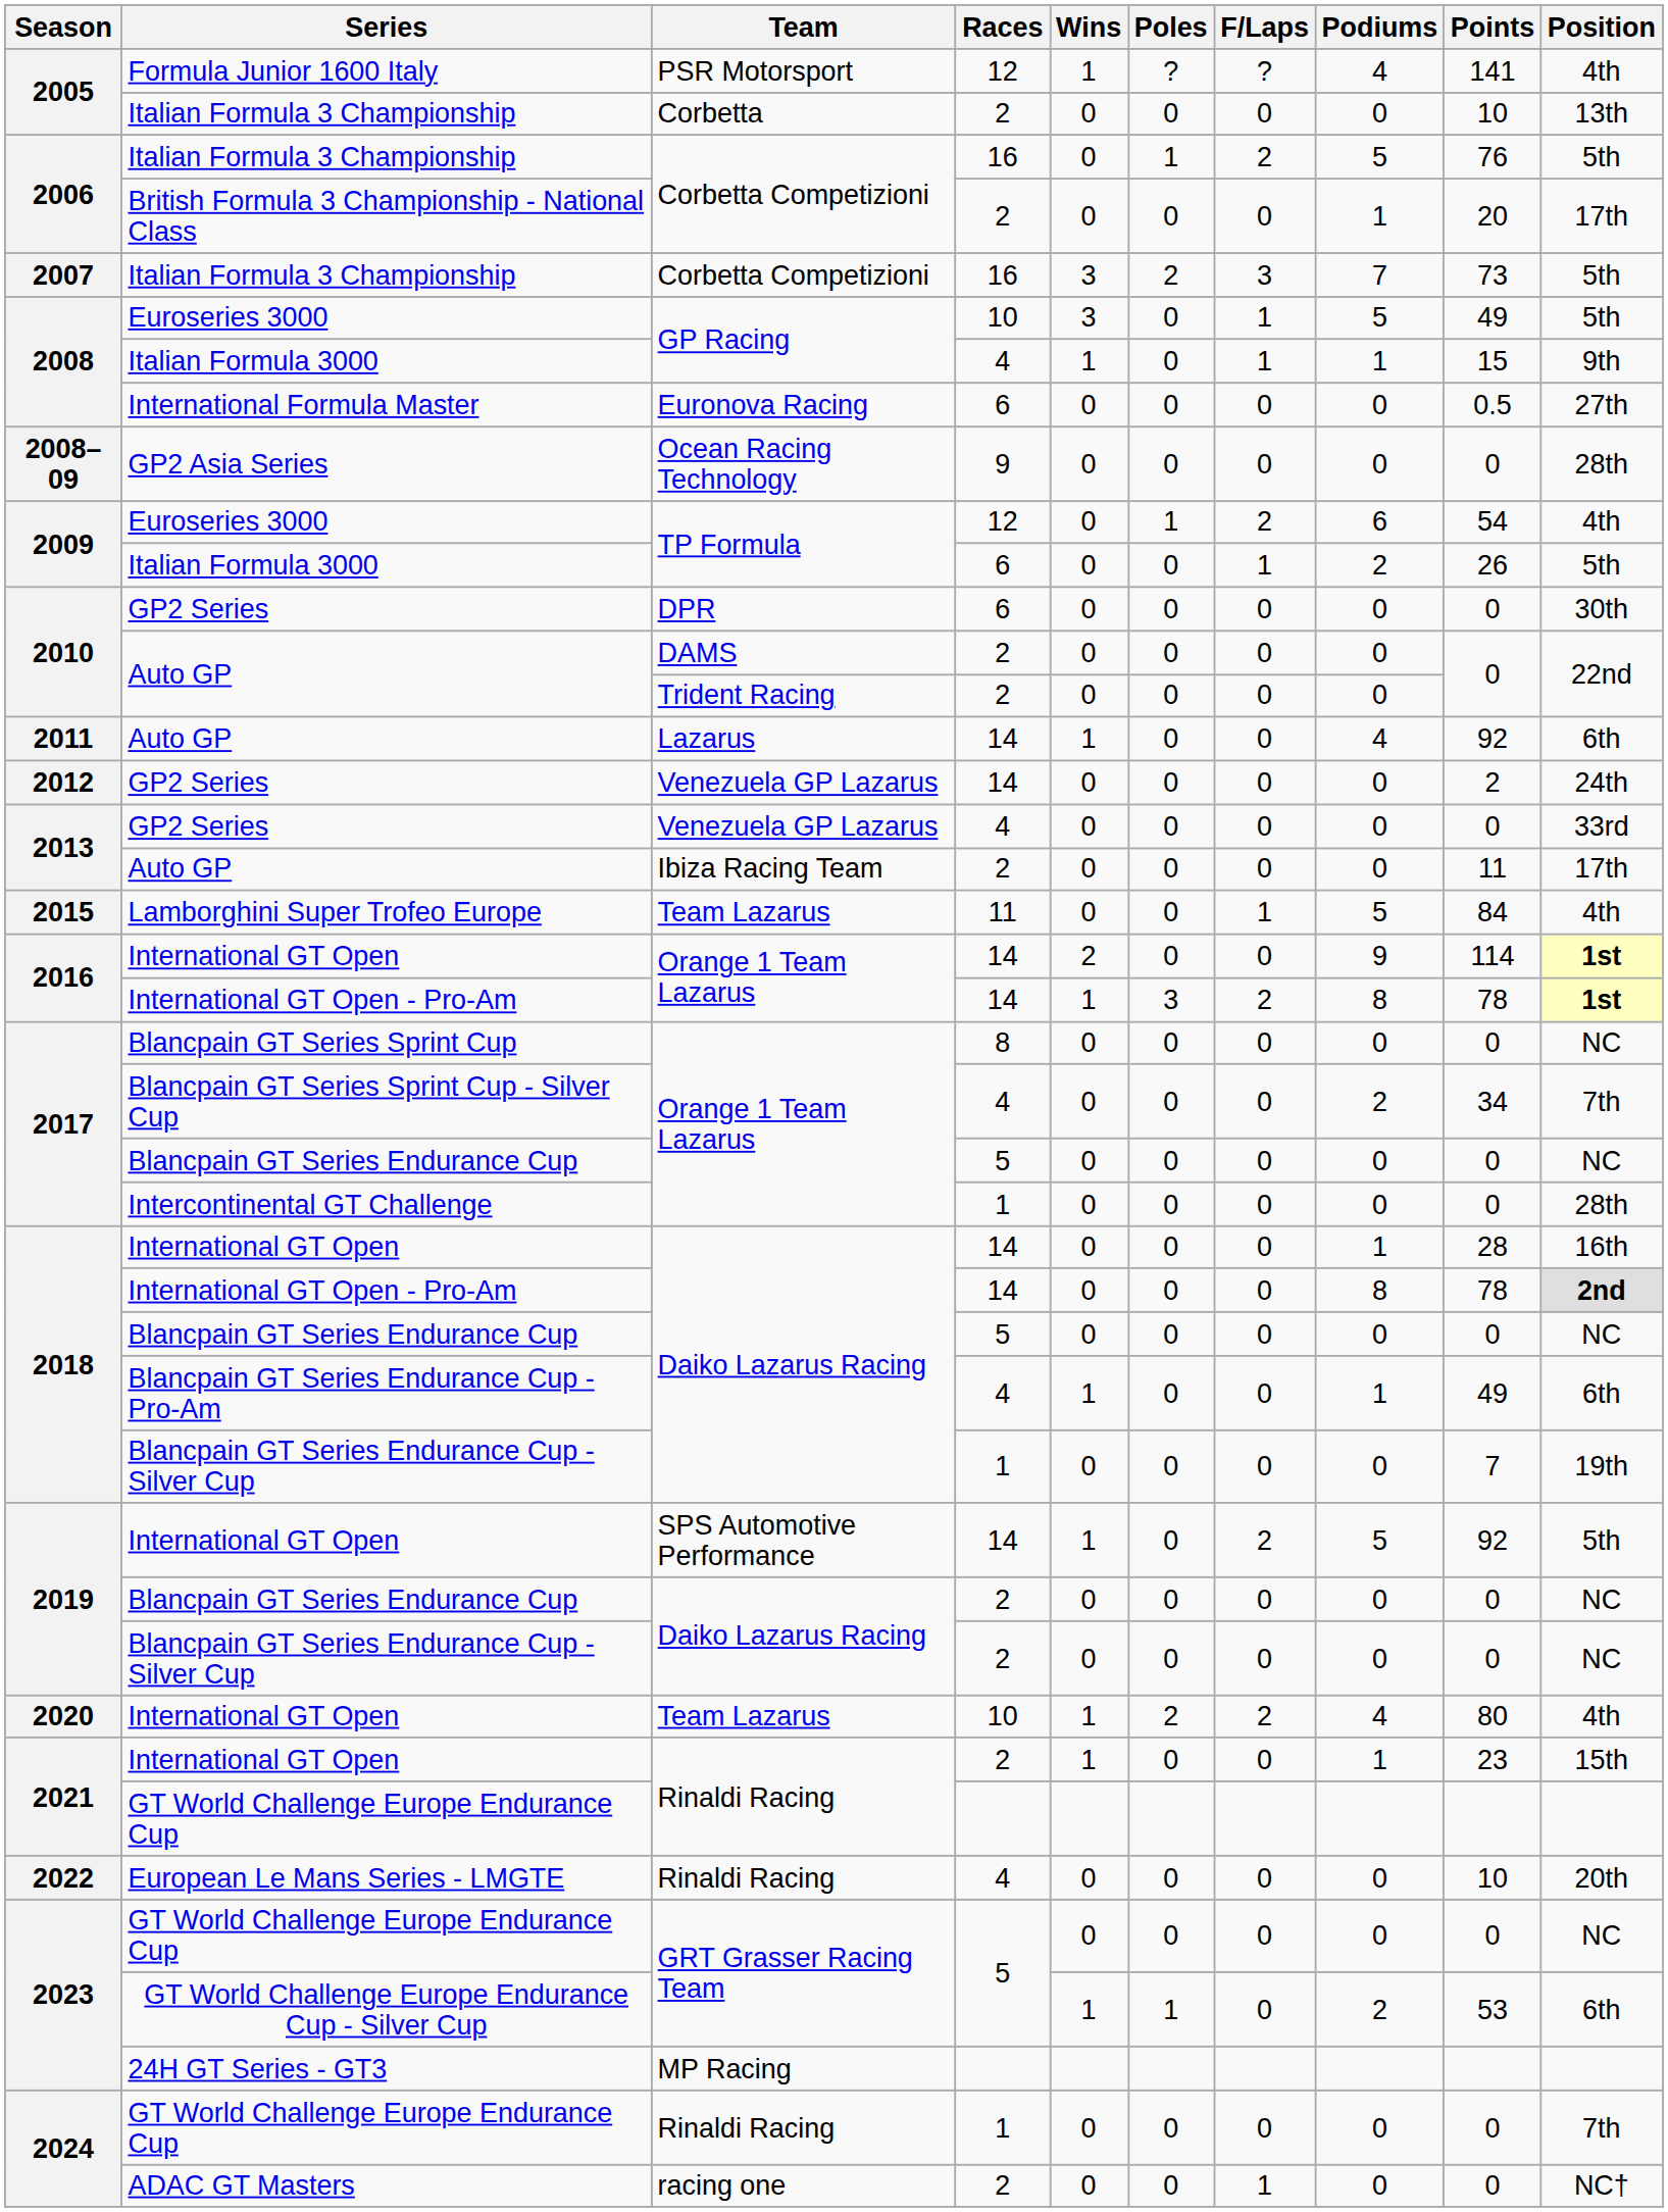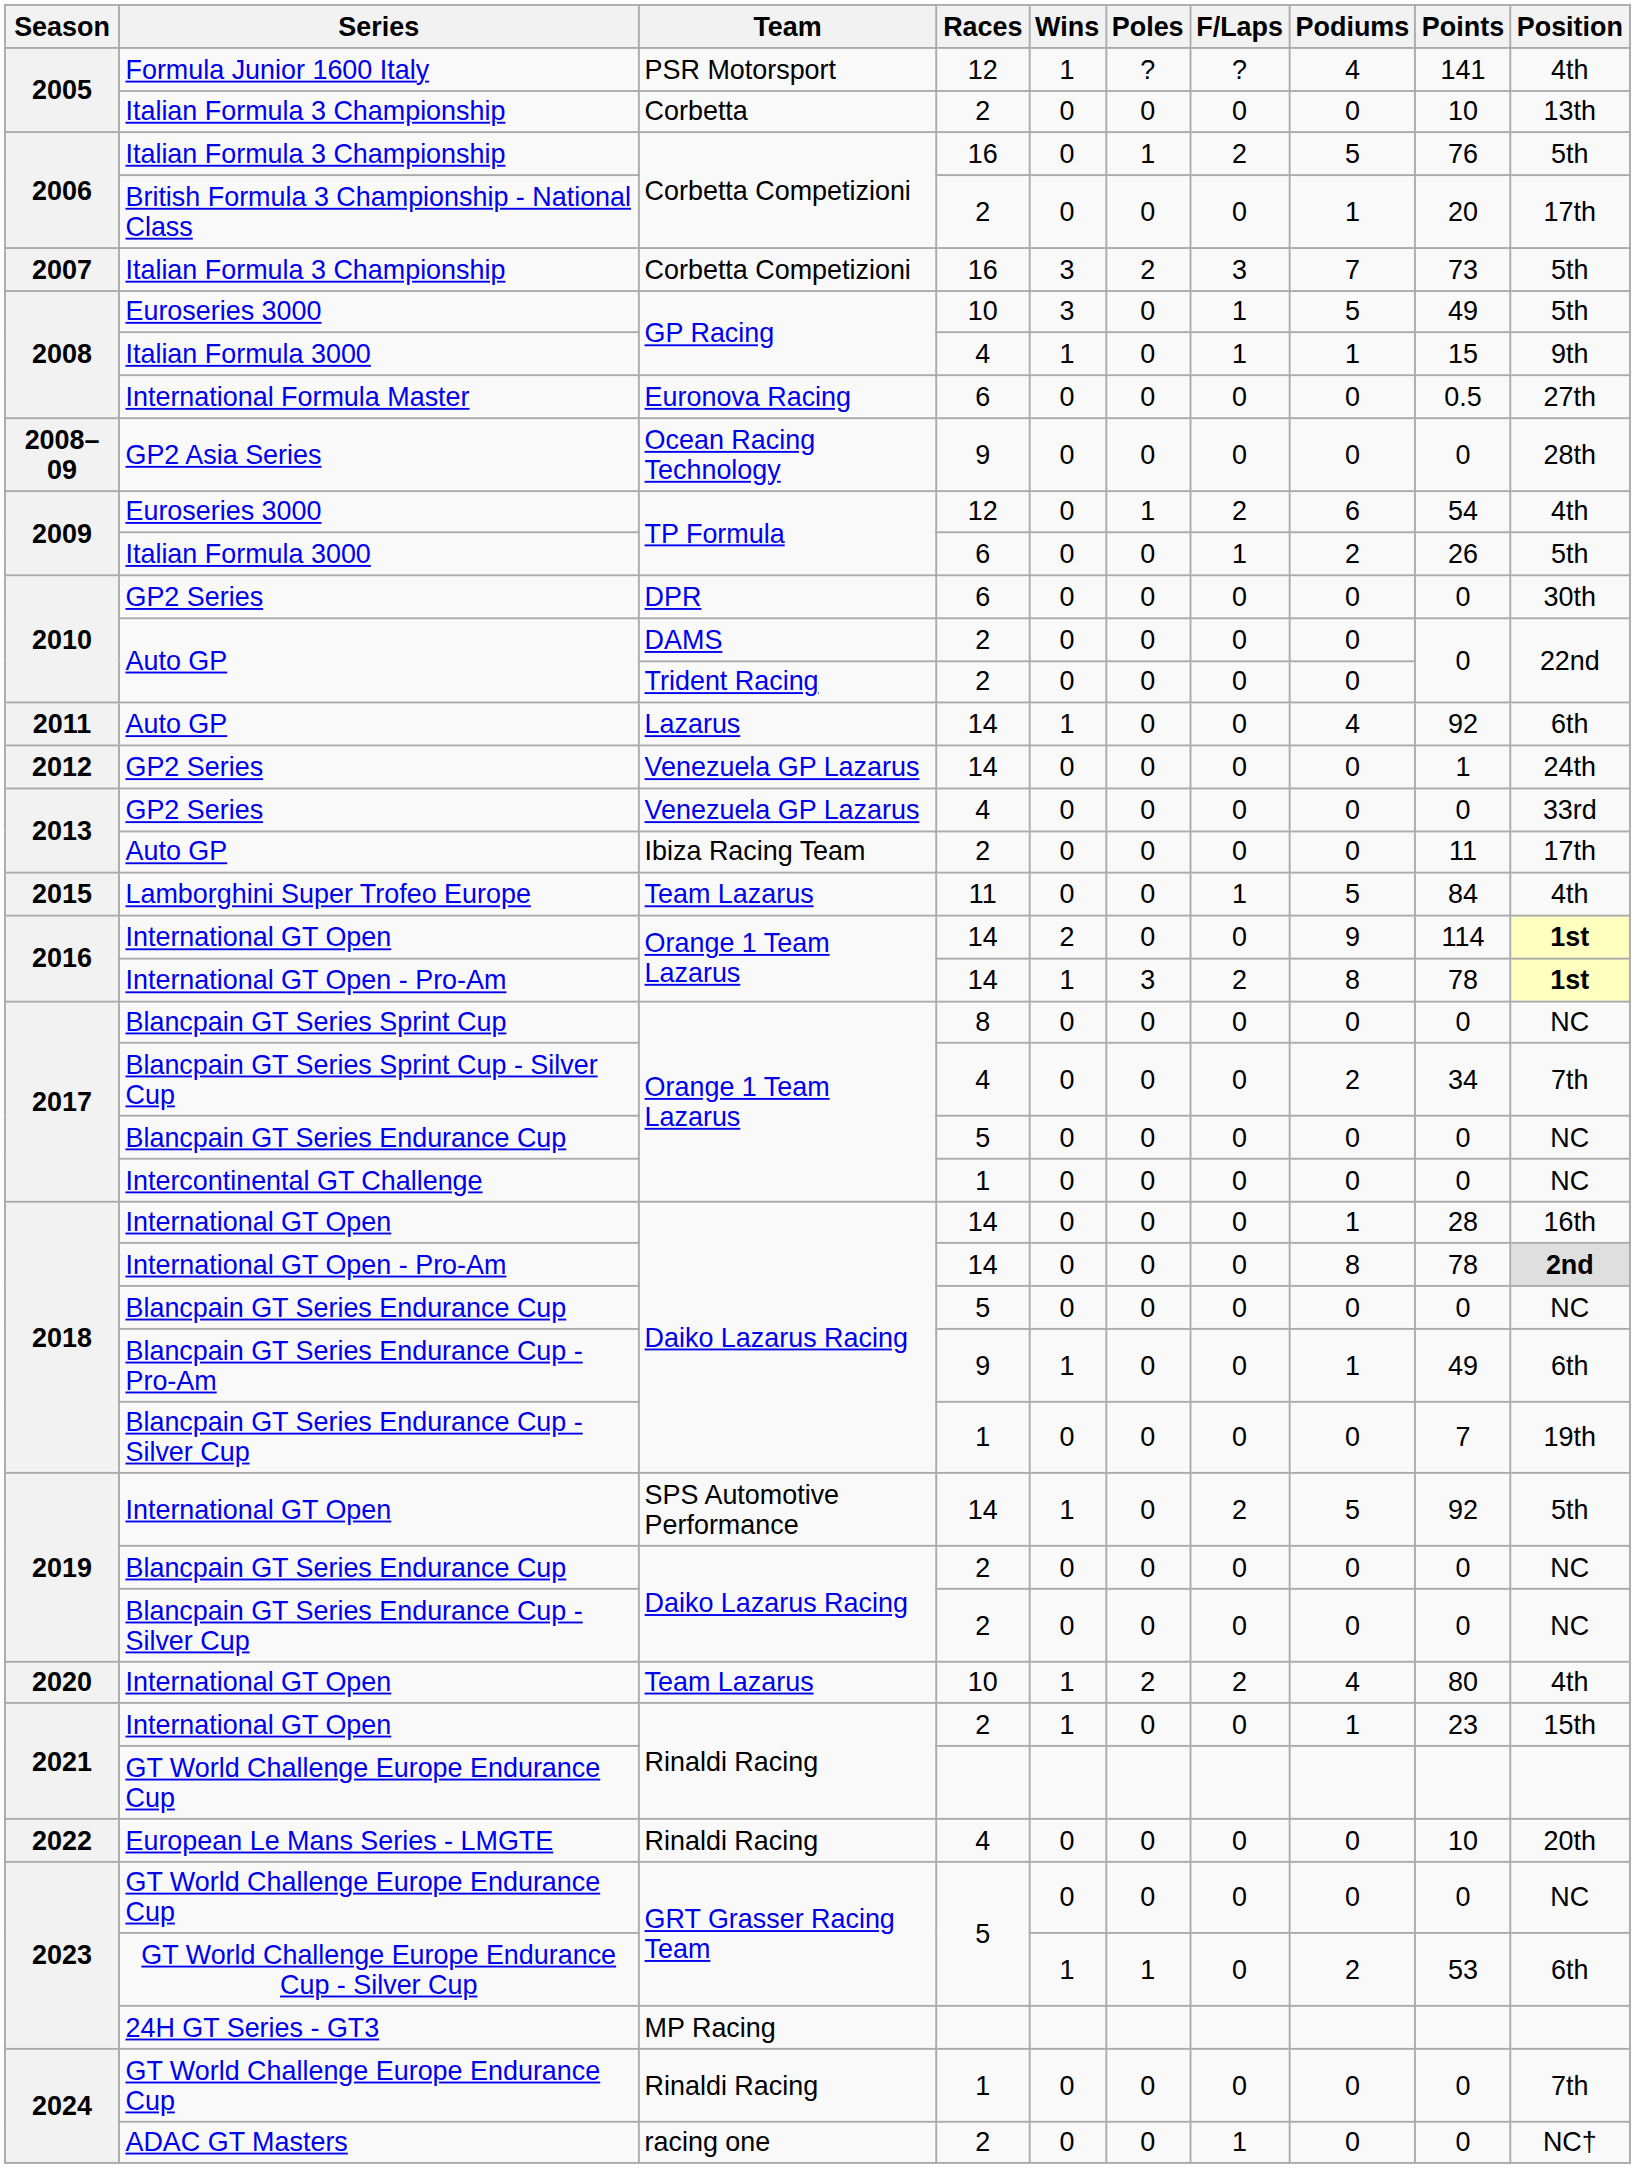2012 / GP2 Series | Points: 2 -> 1
Intercontinental GT Challenge | Position: 28th -> NC
Blancpain GT Series Endurance Cup - Pro-Am | Races: 4 -> 9
